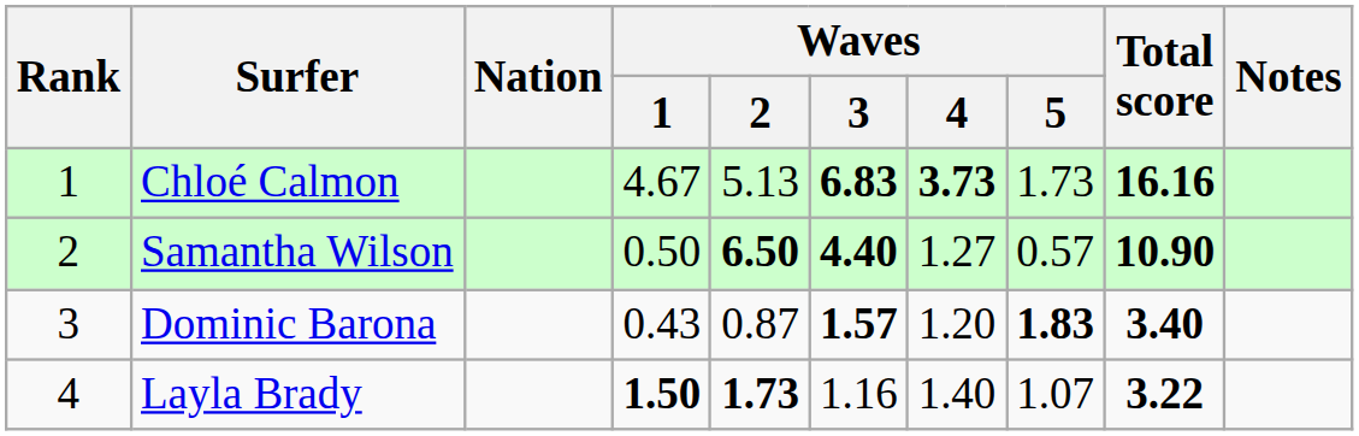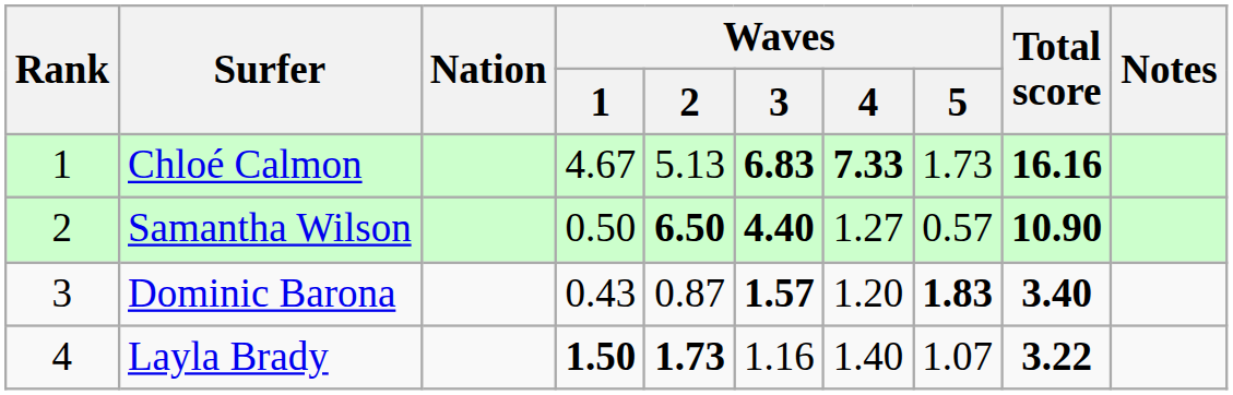Chloé Calmon | Waves / 4: 3.73 -> 7.33
